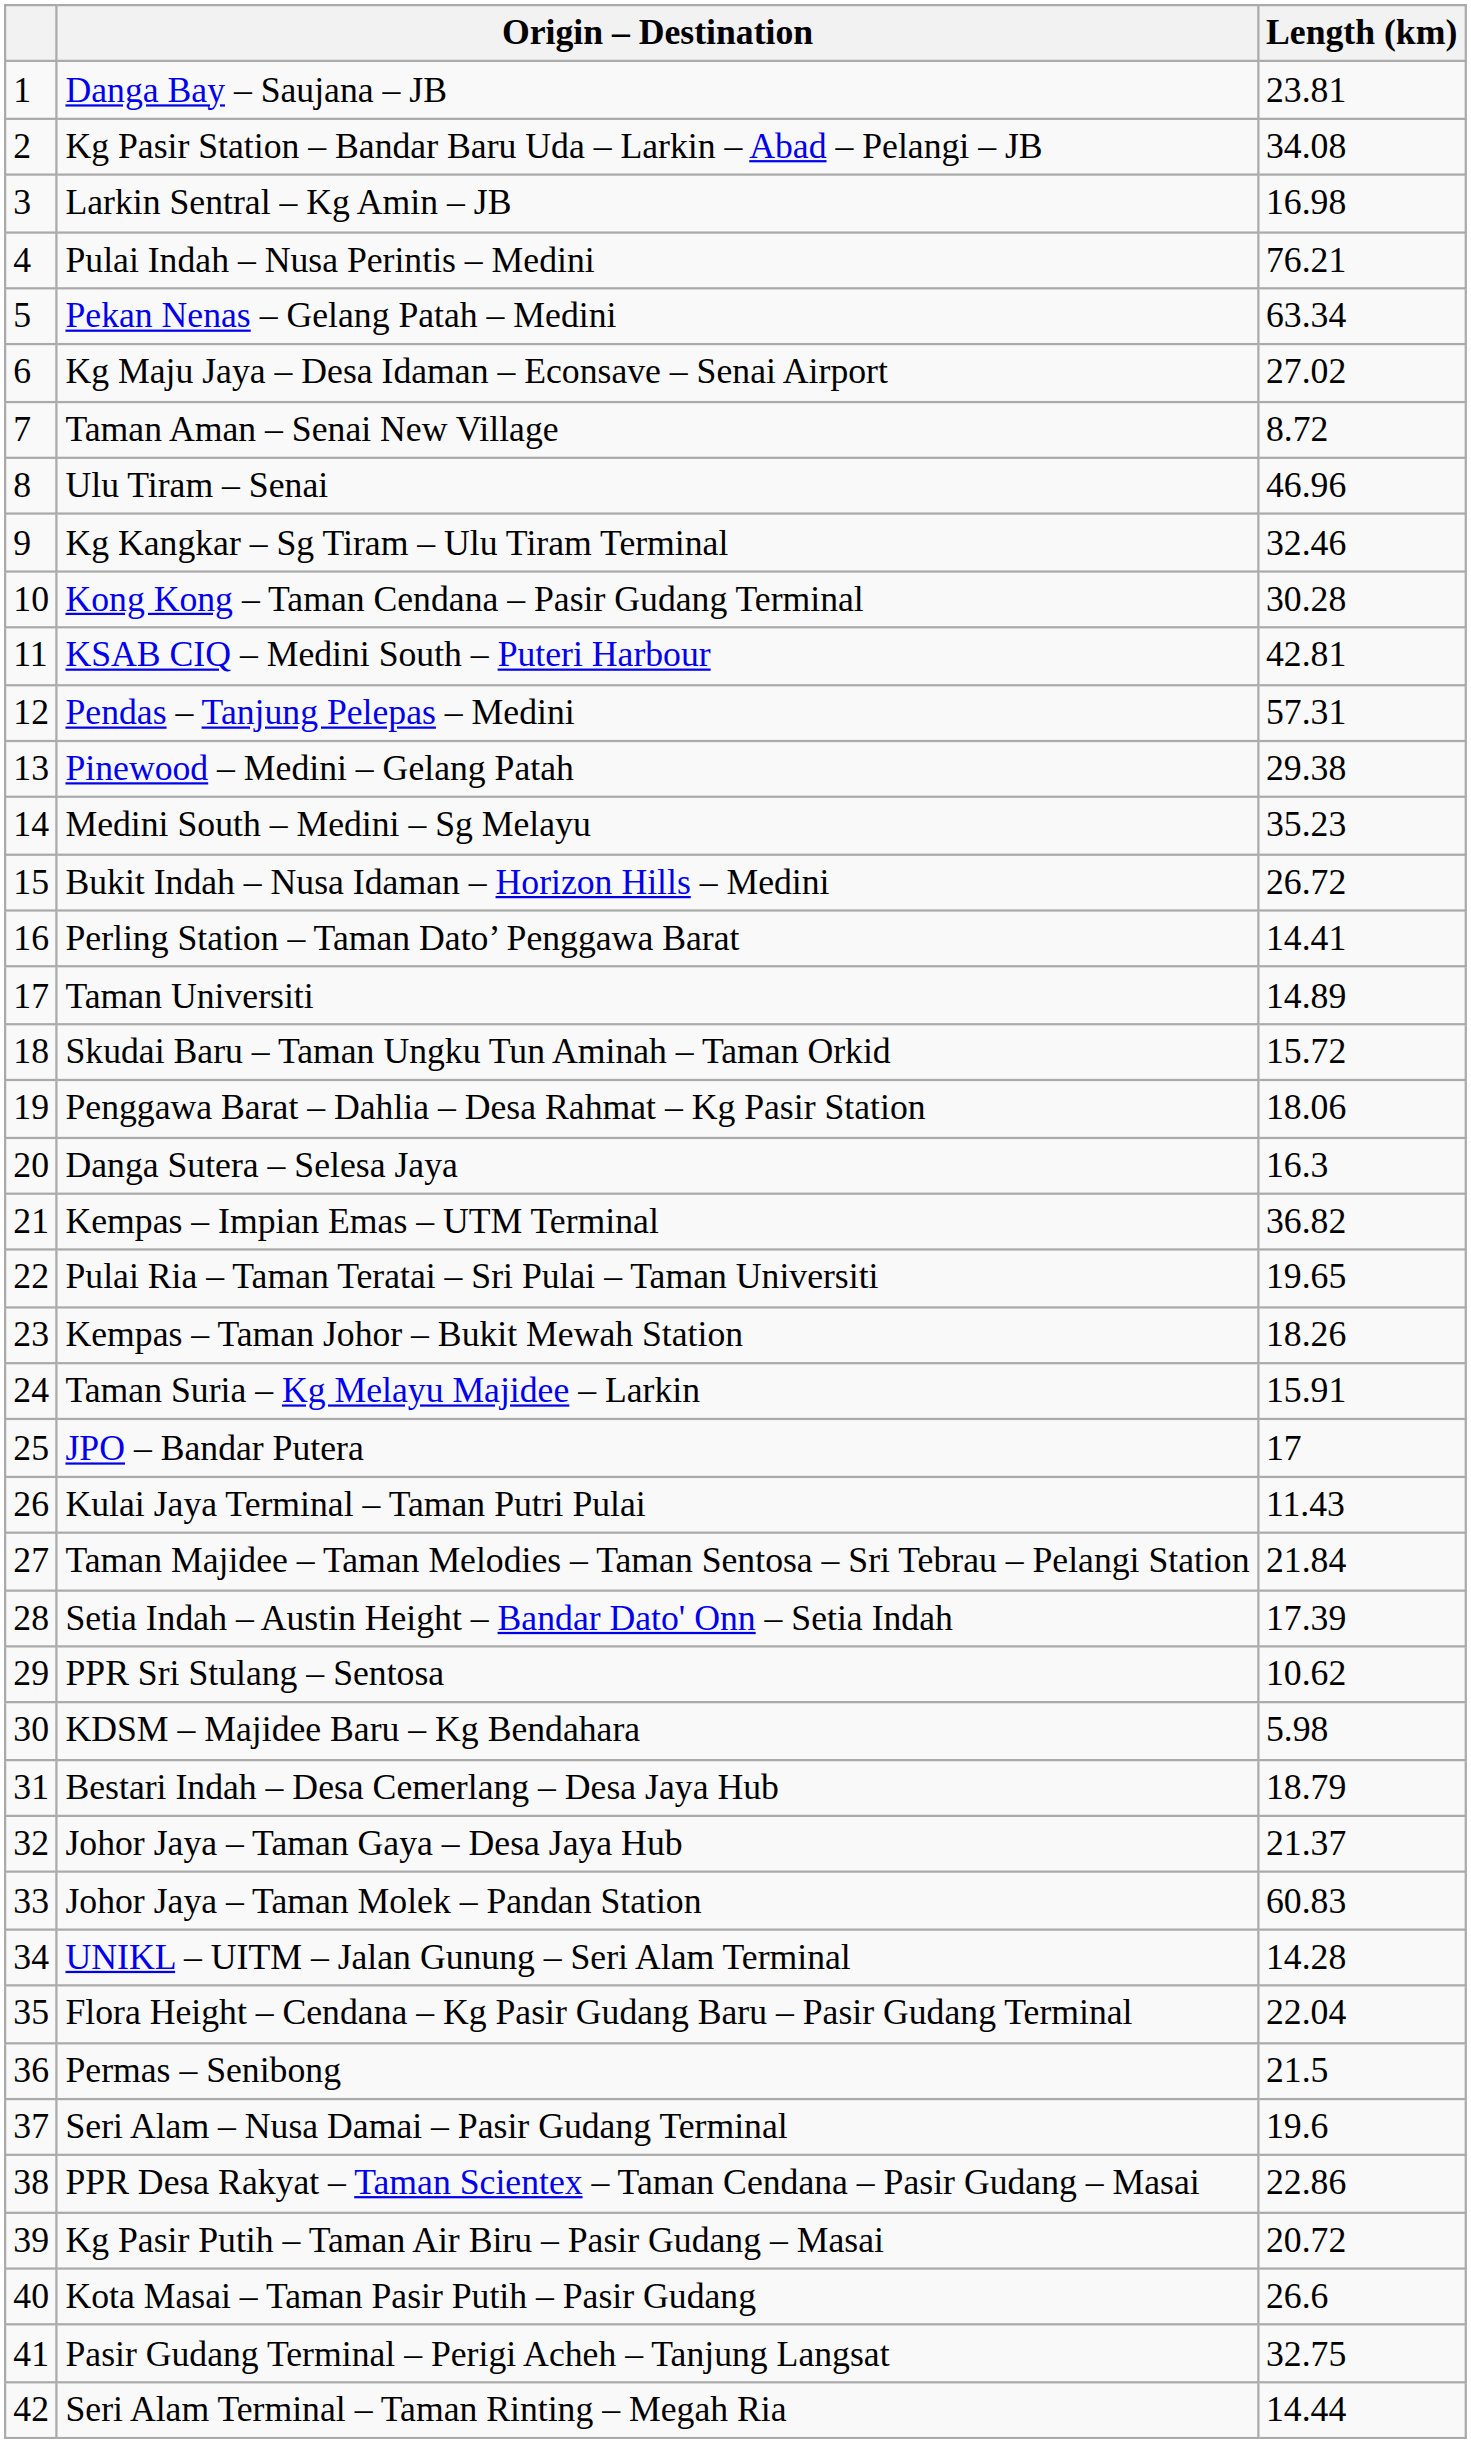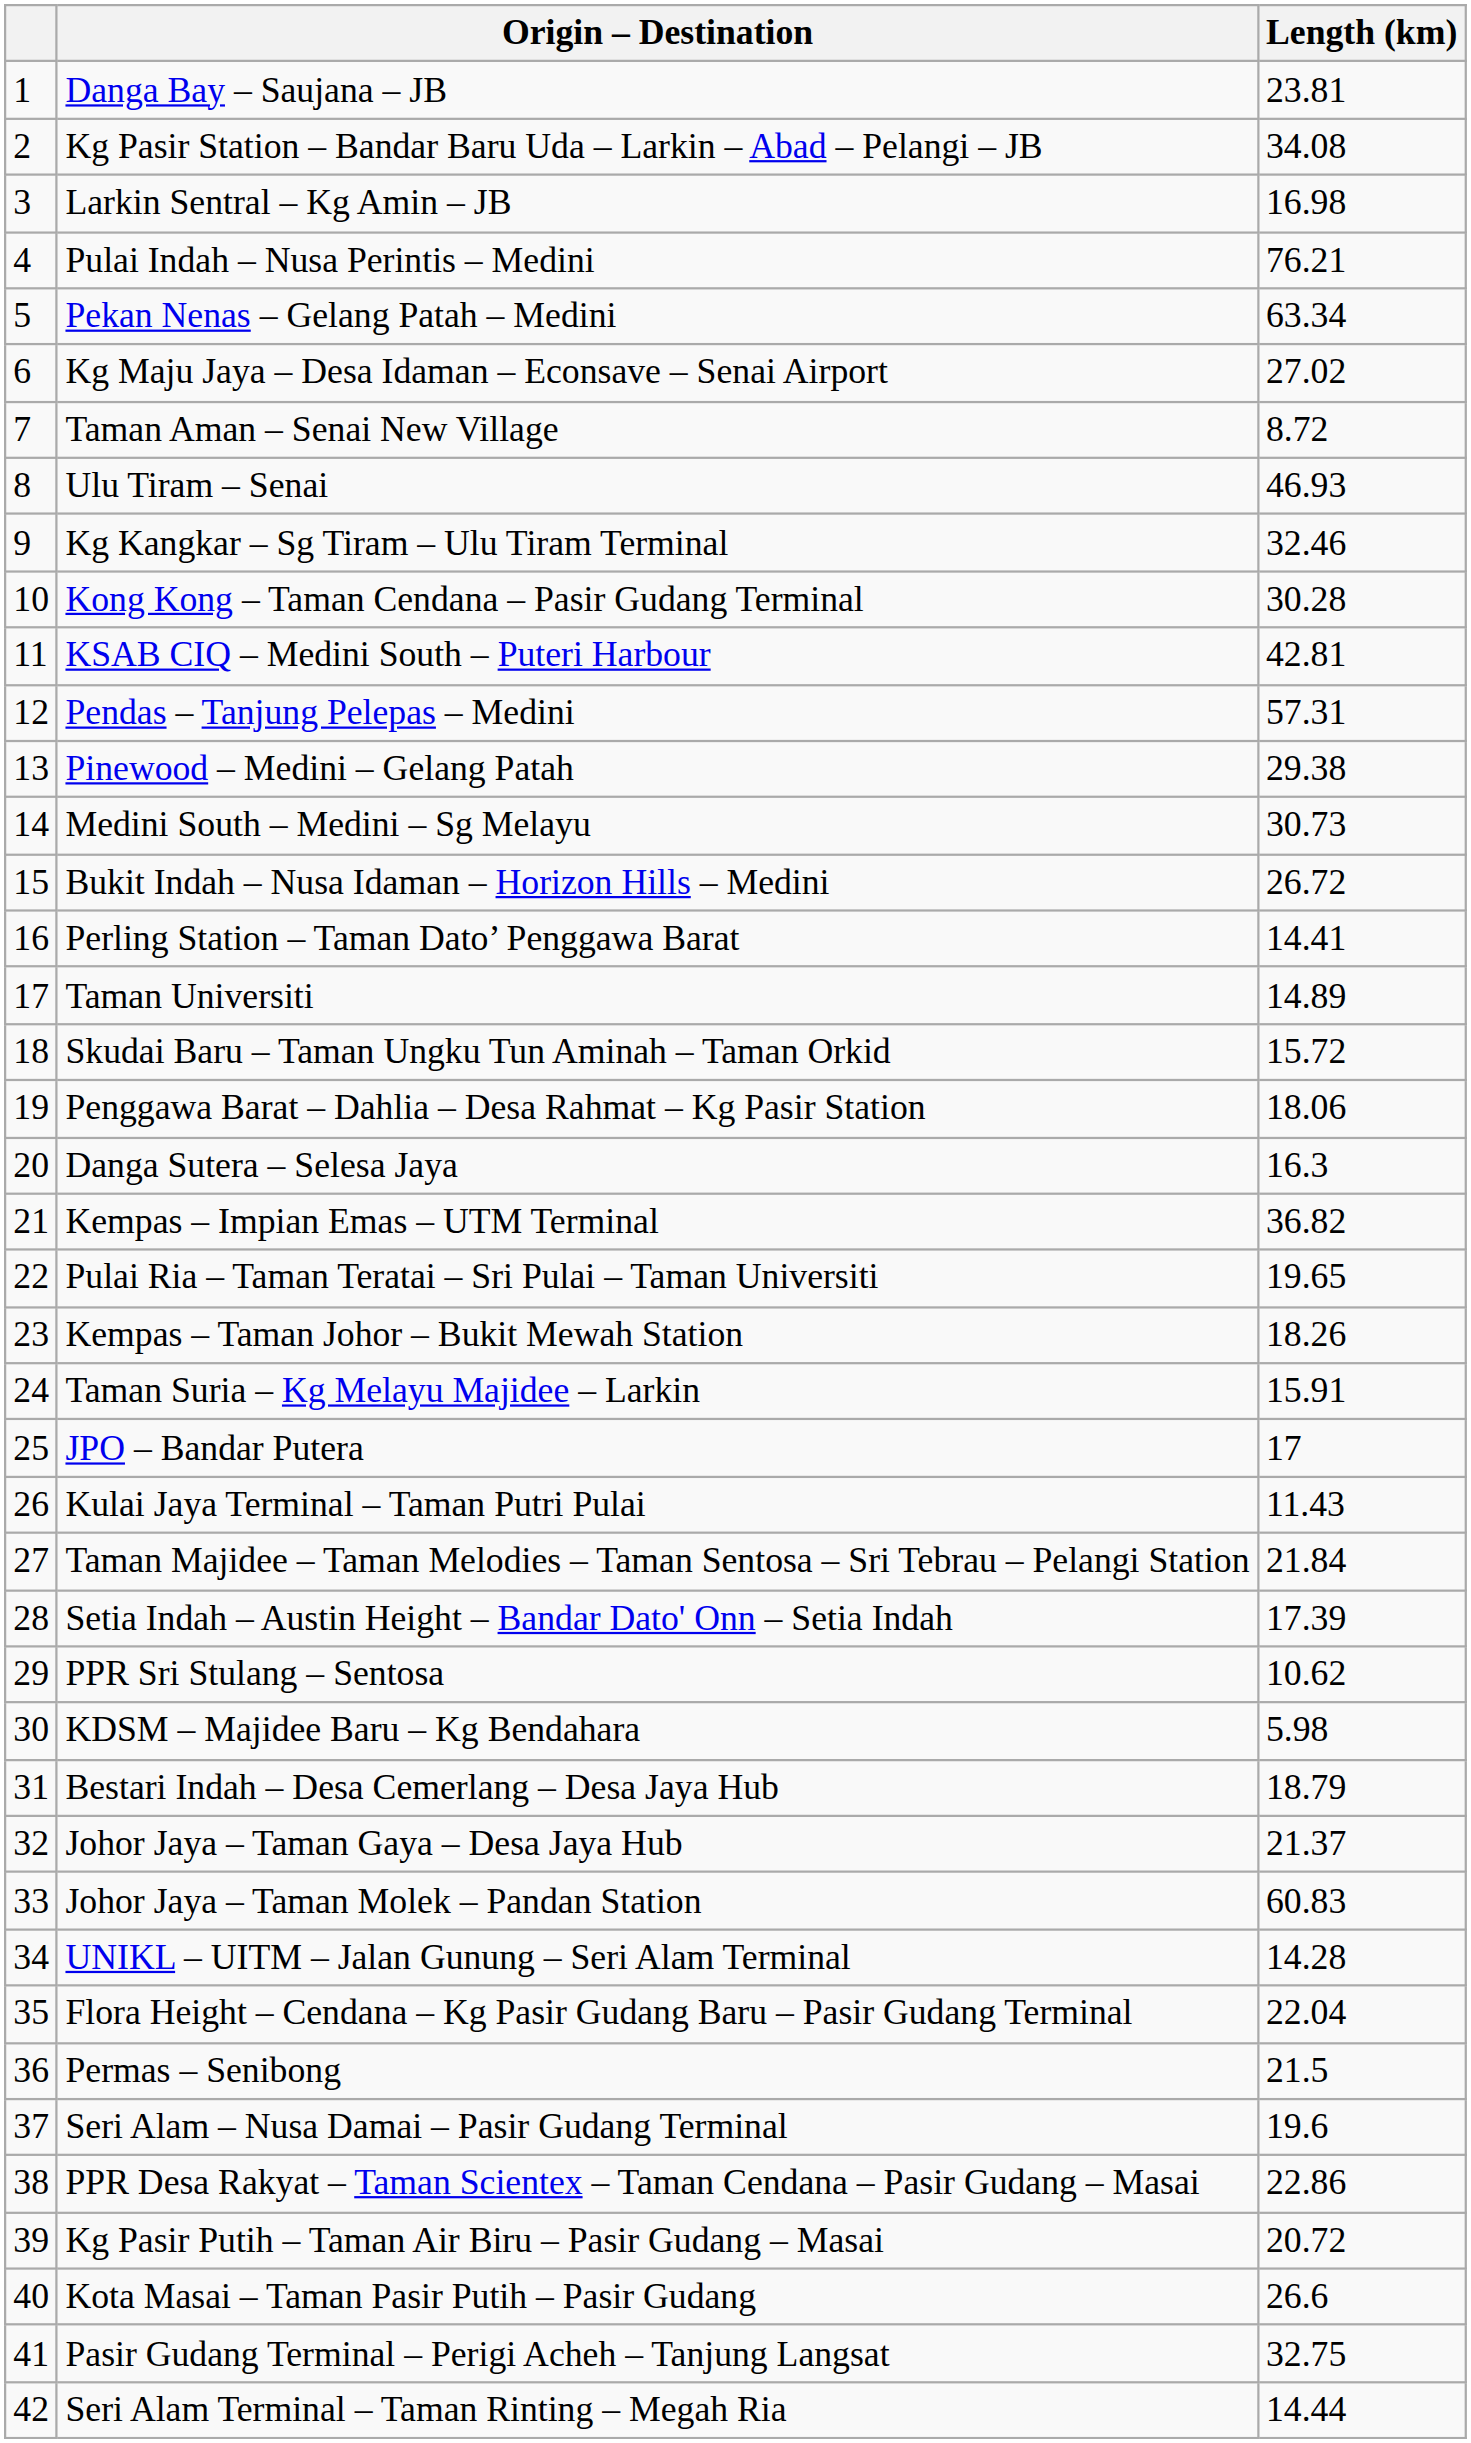Ulu Tiram – Senai | Length (km): 46.96 -> 46.93
Medini South – Medini – Sg Melayu | Length (km): 35.23 -> 30.73
